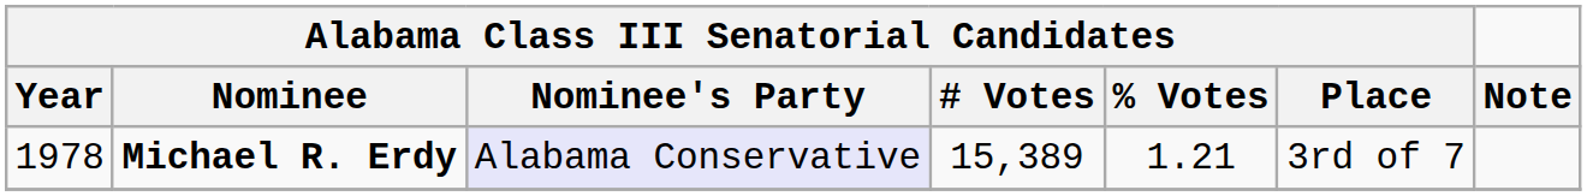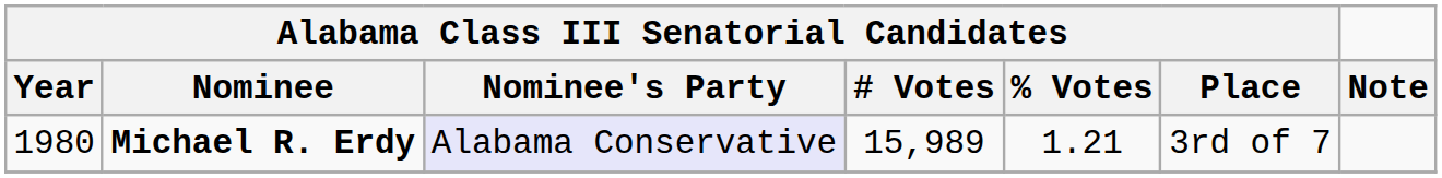Michael R. Erdy | Alabama Class III Senatorial Candidates / Year: 1978 -> 1980
Michael R. Erdy | Alabama Class III Senatorial Candidates / # Votes: 15,389 -> 15,989
